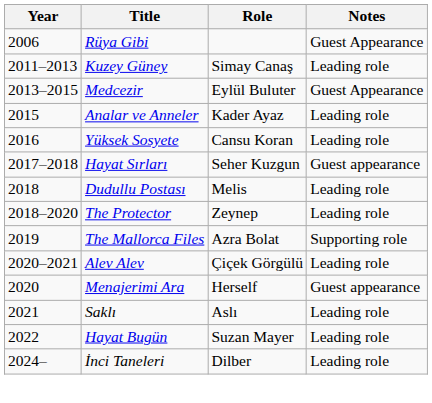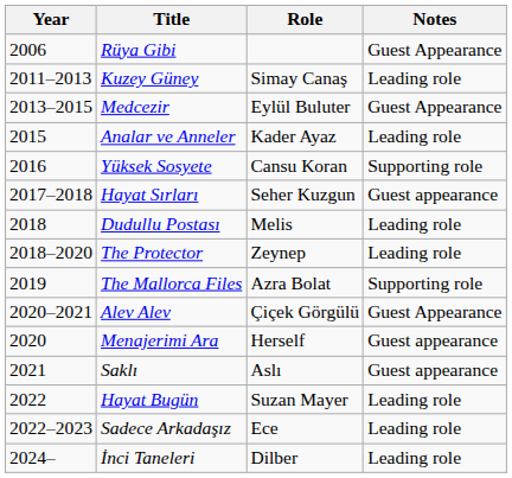Yüksek Sosyete | Notes: Leading role -> Supporting role
Alev Alev | Notes: Leading role -> Guest Appearance
Saklı | Notes: Leading role -> Guest appearance
+ row: 2022–2023 | Sadece Arkadaşız | Ece | Leading role
